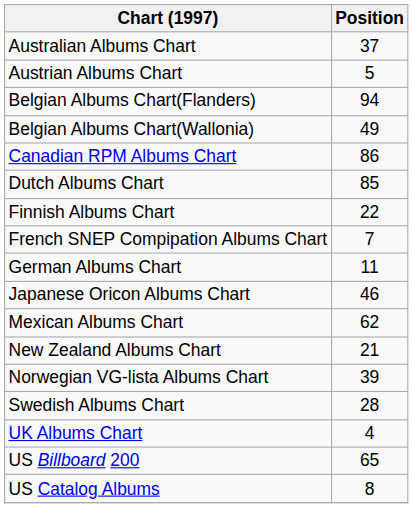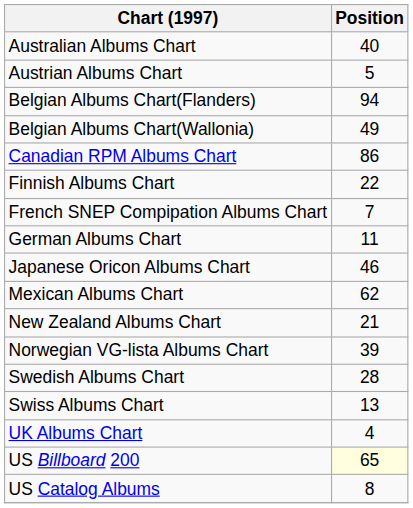Australian Albums Chart | Position: 37 -> 40
- row: Dutch Albums Chart | 85
+ row: Swiss Albums Chart | 13
US Billboard 200 | Position: no background -> lightyellow background
